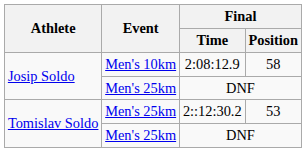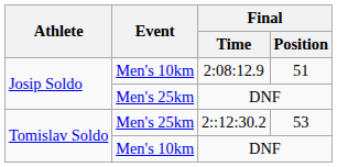2:08:12.9 | Final / Position: 58 -> 51
Tomislav Soldo / DNF | Event: Men's 25km -> Men's 10km
